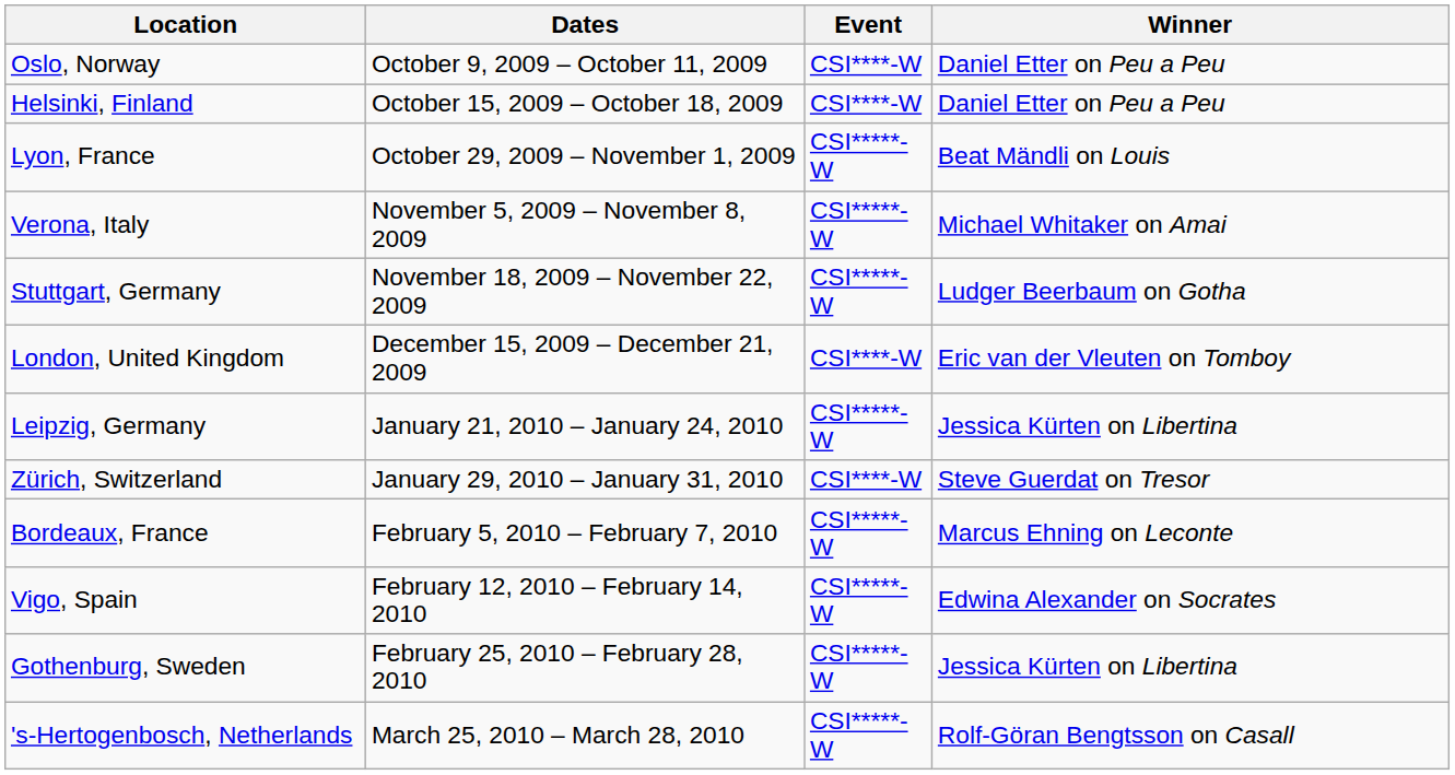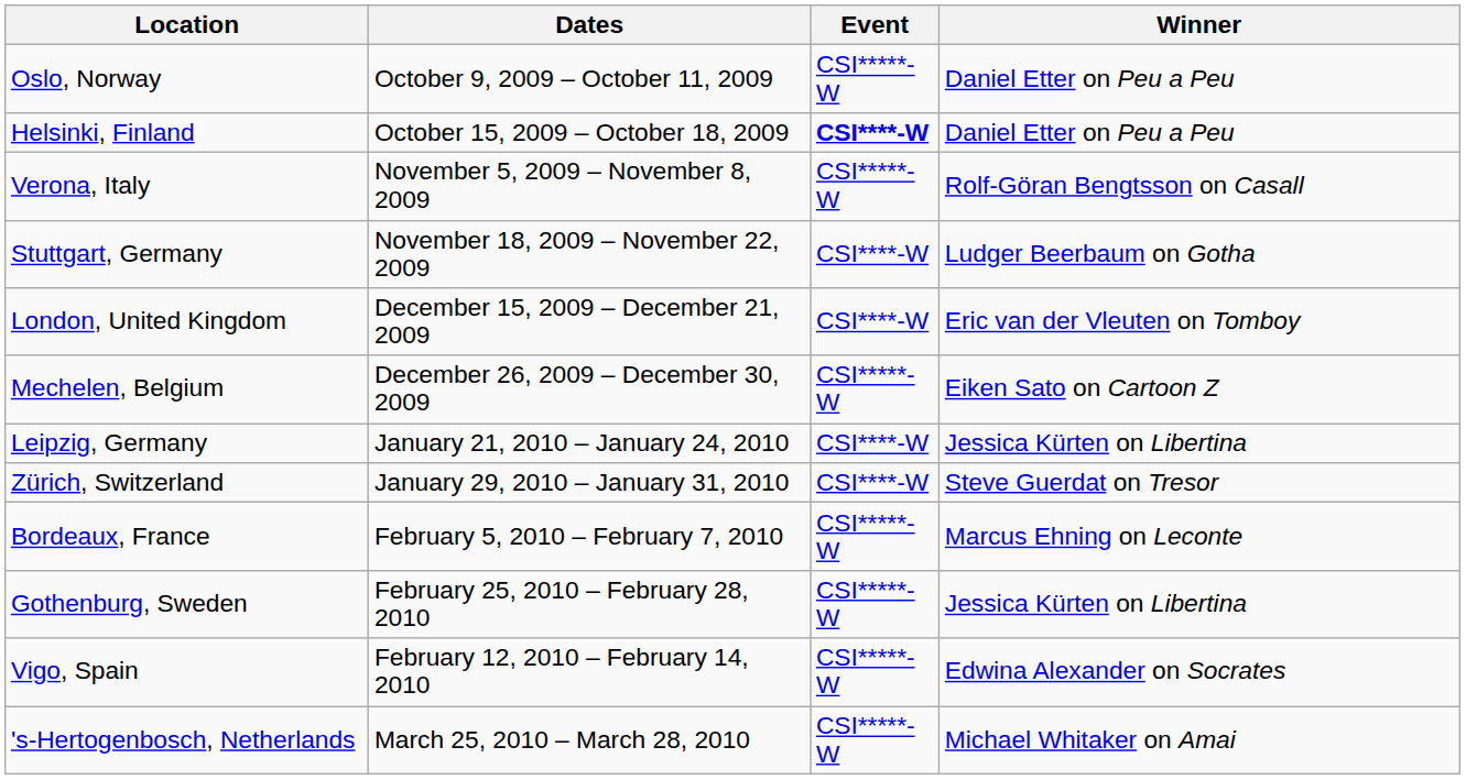Oslo, Norway | Event: CSI****-W -> CSI*****-W
Helsinki, Finland | Event: normal -> bold
- row: Lyon, France | October 29, 2009 – November 1, 2009 | CSI*****-W | Beat Mändli on Louis
Verona, Italy | Winner: Michael Whitaker on Amai -> Rolf-Göran Bengtsson on Casall
Stuttgart, Germany | Event: CSI*****-W -> CSI****-W
+ row: Mechelen, Belgium | December 26, 2009 – December 30, 2009 | CSI*****-W | Eiken Sato on Cartoon Z
Leipzig, Germany | Event: CSI*****-W -> CSI****-W
rows swapped: Vigo, Spain <-> Gothenburg, Sweden
's-Hertogenbosch, Netherlands | Winner: Rolf-Göran Bengtsson on Casall -> Michael Whitaker on Amai
